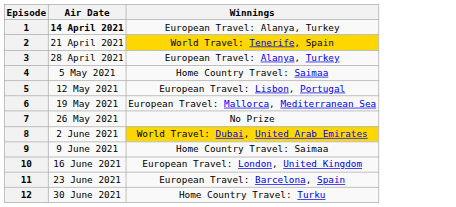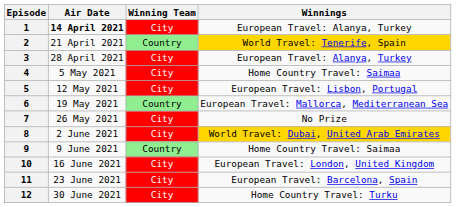+ column: Winning Team | City | Country | City | City | City | Country | City | City | Country | City | City | City
